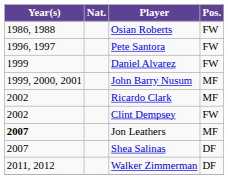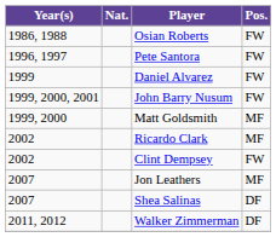John Barry Nusum | Pos.: MF -> FW
+ row: 1999, 2000 | Matt Goldsmith | MF
Jon Leathers | Year(s): bold -> normal
